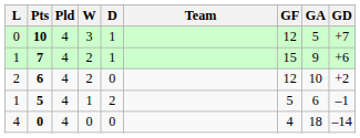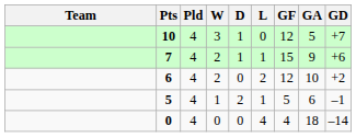columns swapped: Team <-> L
